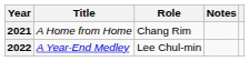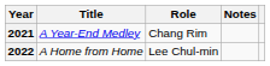2021 | Title: A Home from Home -> A Year-End Medley
2022 | Title: A Year-End Medley -> A Home from Home
